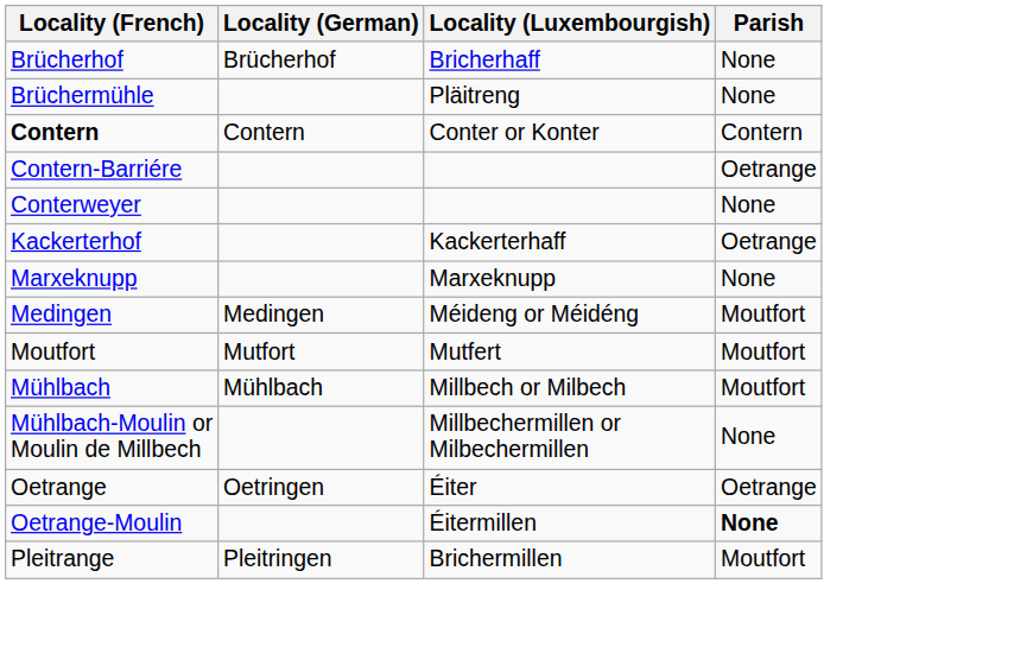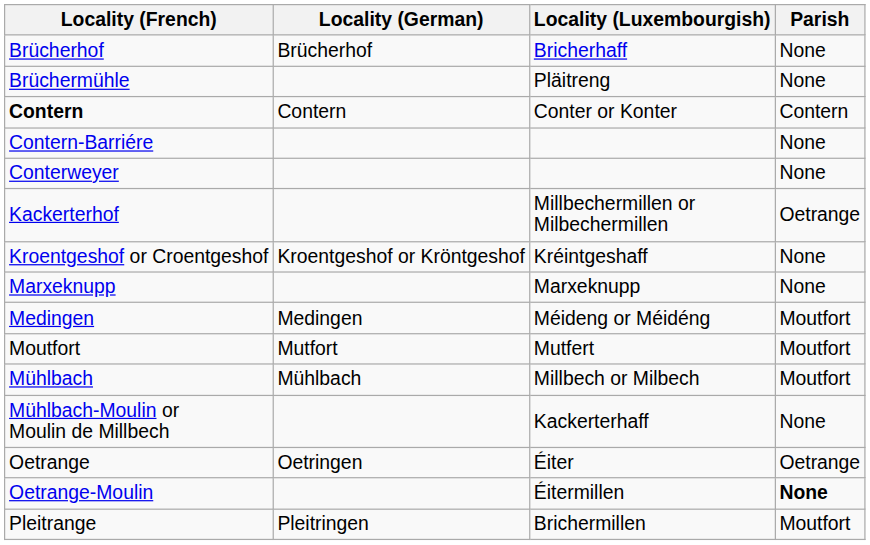Contern-Barriére | Parish: Oetrange -> None
Kackerterhof | Locality (Luxembourgish): Kackerterhaff -> Millbechermillen or Milbechermillen
+ row: Kroentgeshof or Croentgeshof | Kroentgeshof or Kröntgeshof | Kréintgeshaff | None
Mühlbach-Moulin or Moulin de Millbech | Locality (Luxembourgish): Millbechermillen or Milbechermillen -> Kackerterhaff
